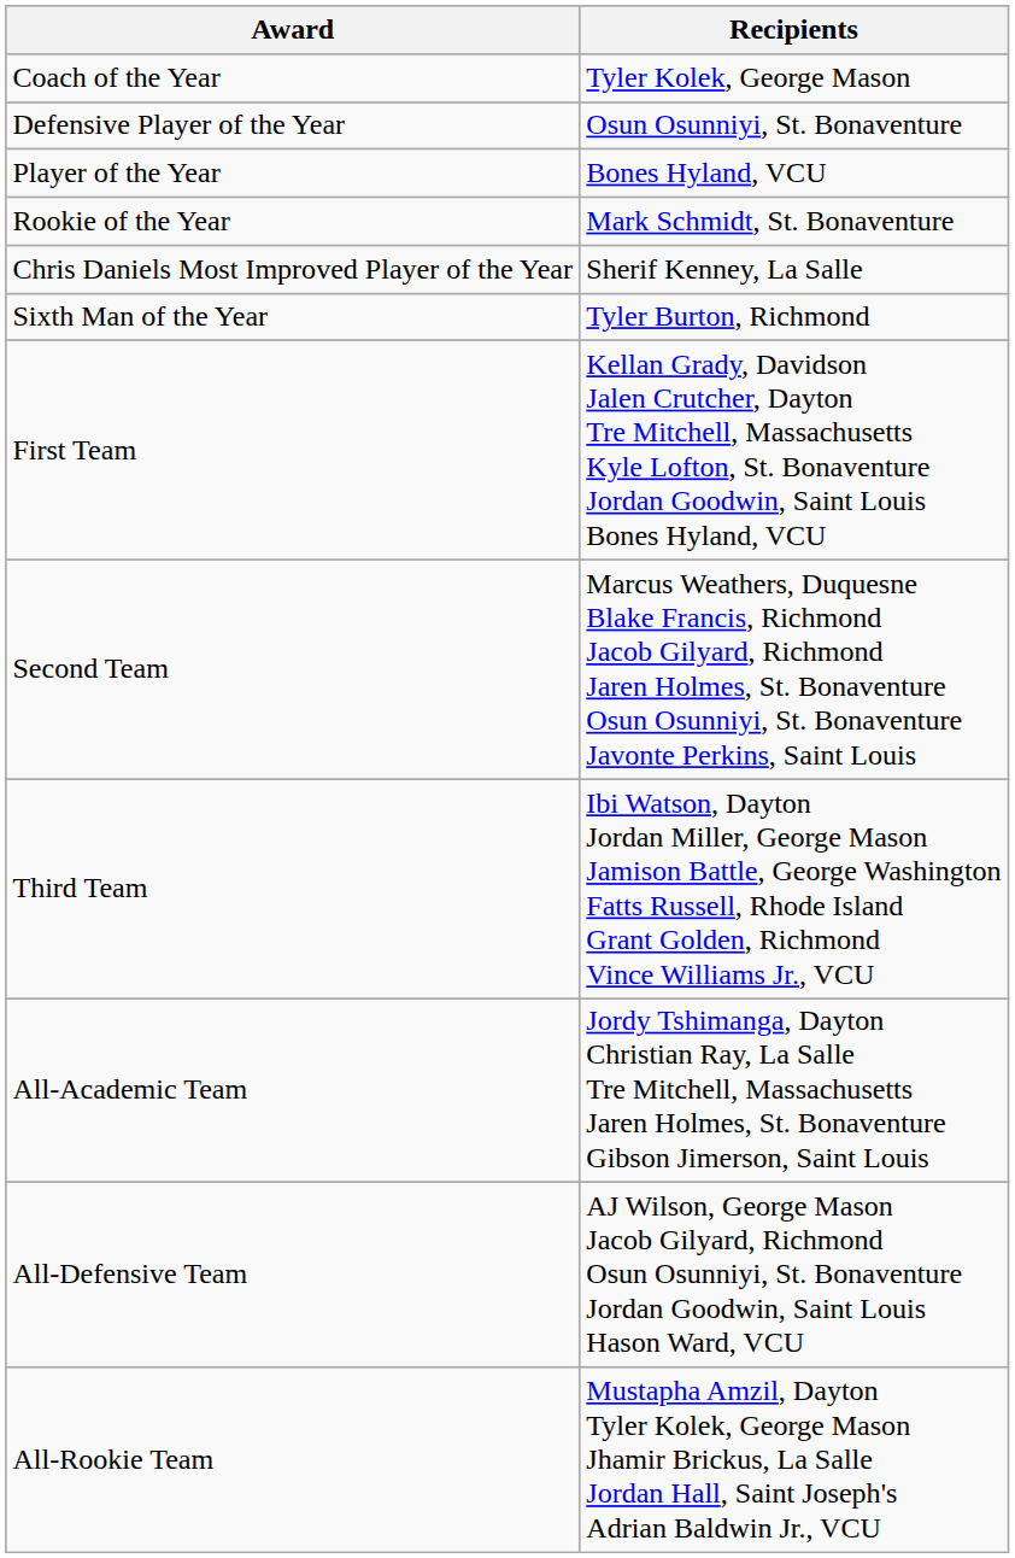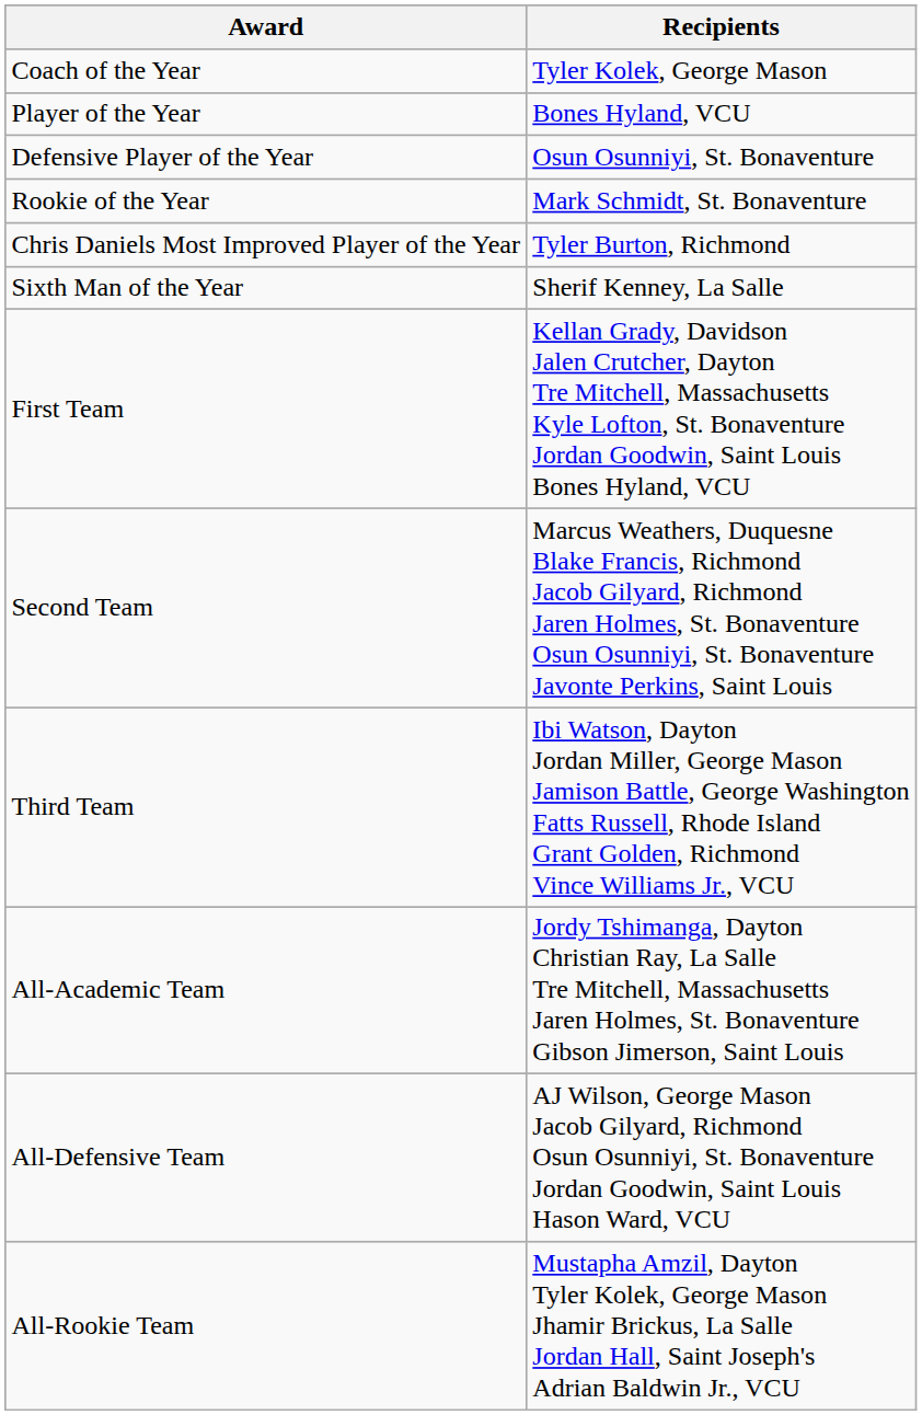rows swapped: Player of the Year <-> Defensive Player of the Year
Chris Daniels Most Improved Player of the Year | Recipients: Sherif Kenney, La Salle -> Tyler Burton, Richmond
Sixth Man of the Year | Recipients: Tyler Burton, Richmond -> Sherif Kenney, La Salle
